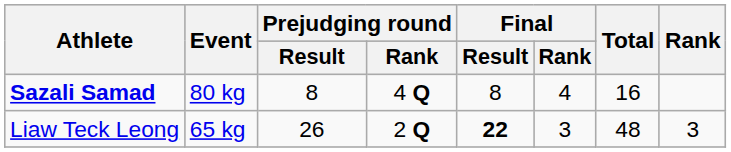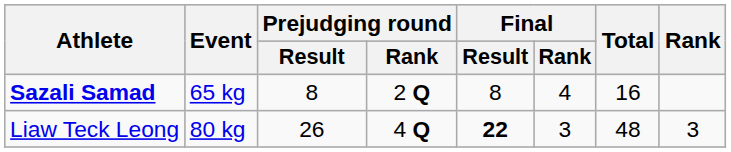Sazali Samad | Event: 80 kg -> 65 kg
Sazali Samad | Prejudging round / Rank: 4 Q -> 2 Q
Liaw Teck Leong | Event: 65 kg -> 80 kg
Liaw Teck Leong | Prejudging round / Rank: 2 Q -> 4 Q
